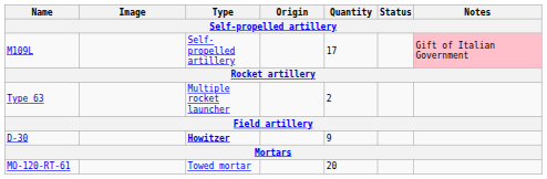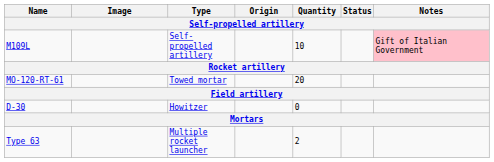M109L | Quantity: 17 -> 10
rows swapped: Type 63 <-> MO-120-RT-61
D-30 | Type: bold -> normal
D-30 | Quantity: 9 -> 0
